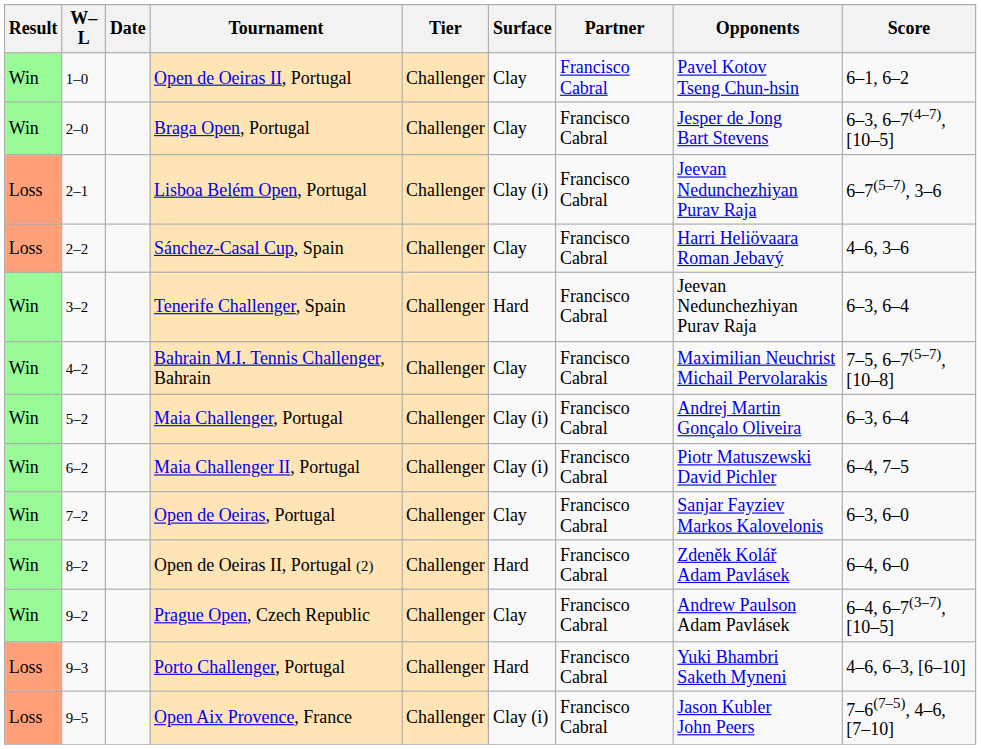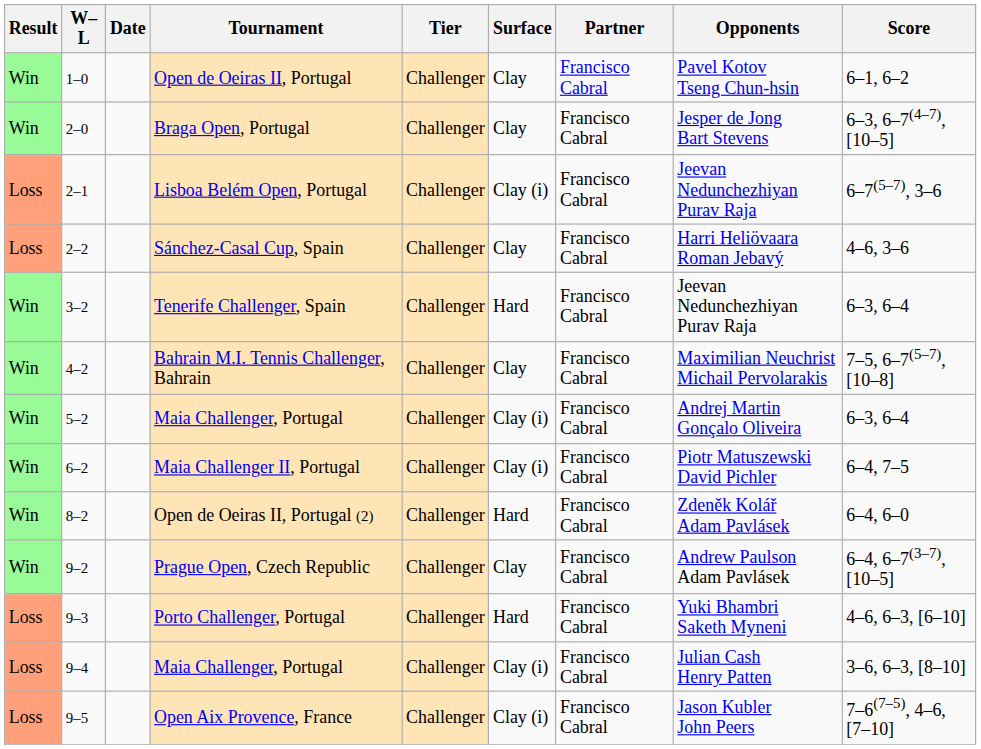- row: Win | 7–2 | Open de Oeiras, Portugal | Challenger | Clay | Francisco Cabral | Sanjar Fayziev Markos Kalovelonis | 6–3, 6–0
+ row: Loss | 9–4 | Maia Challenger, Portugal | Challenger | Clay (i) | Francisco Cabral | Julian Cash Henry Patten | 3–6, 6–3, [8–10]
